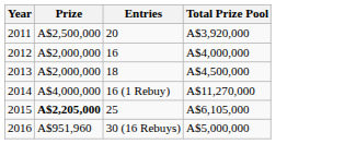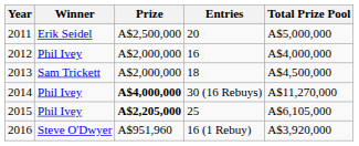+ column: Winner | Erik Seidel | Phil Ivey | Sam Trickett | Phil Ivey | Phil Ivey | Steve O'Dwyer
2011 | Total Prize Pool: A$3,920,000 -> A$5,000,000
2014 | Prize: normal -> bold
2014 | Entries: 16 (1 Rebuy) -> 30 (16 Rebuys)
2016 | Entries: 30 (16 Rebuys) -> 16 (1 Rebuy)
2016 | Total Prize Pool: A$5,000,000 -> A$3,920,000
